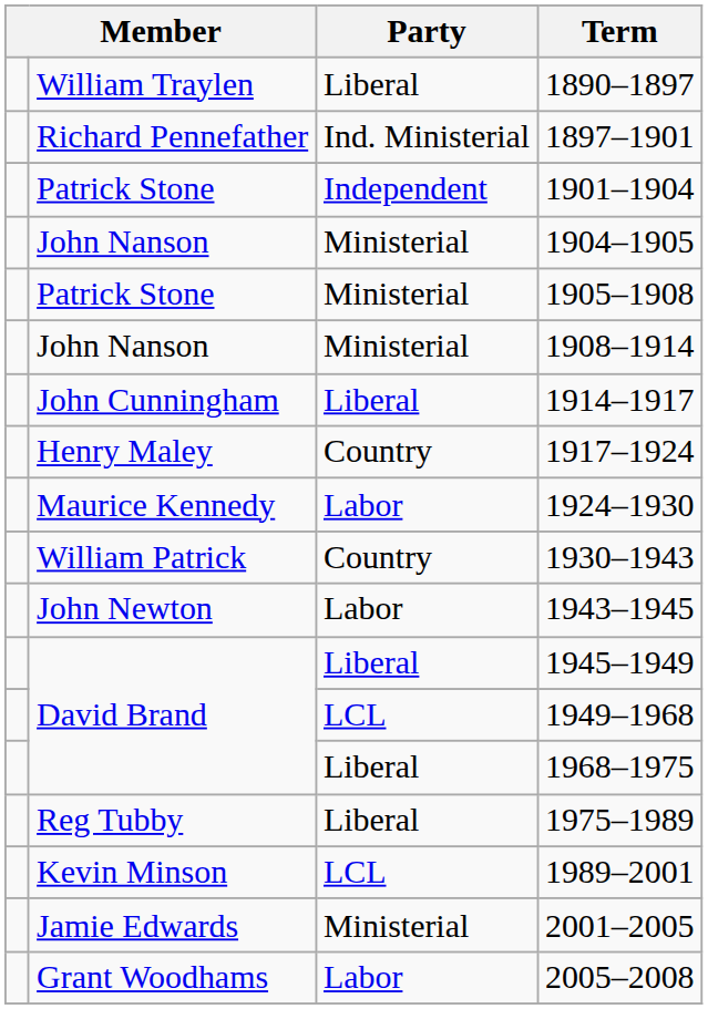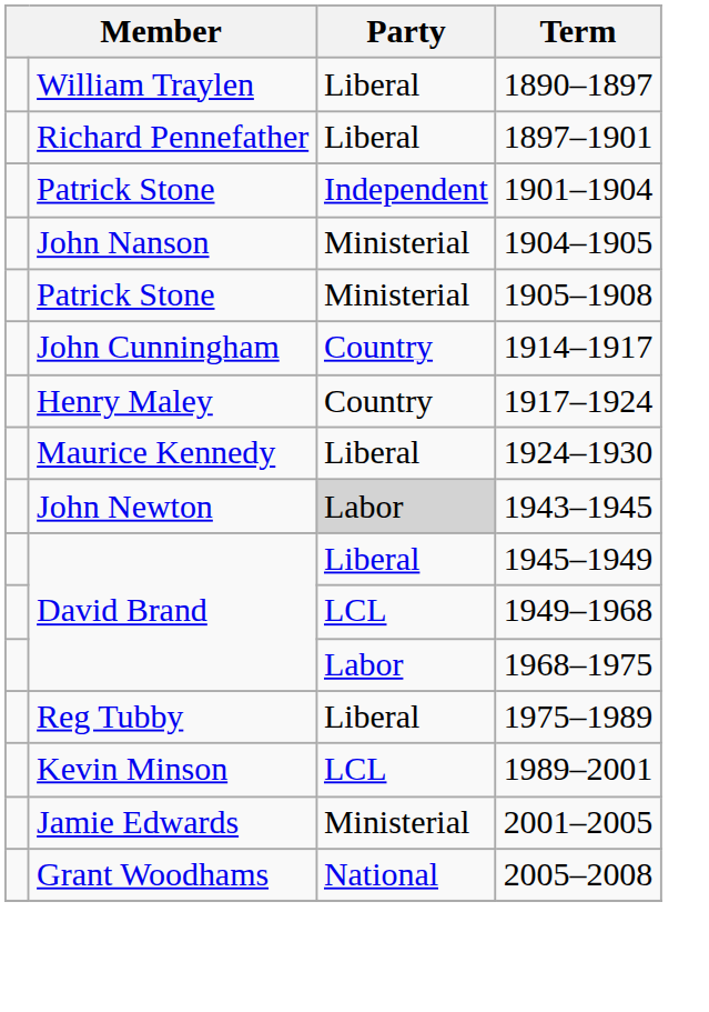1897–1901 | Party: Ind. Ministerial -> Liberal
- row: John Nanson | Ministerial | 1908–1914
1914–1917 | Party: Liberal -> Country
1924–1930 | Party: Labor -> Liberal
- row: William Patrick | Country | 1930–1943
1943–1945 | Party: no background -> lightgrey background
1968–1975 | Party: Liberal -> Labor
2005–2008 | Party: Labor -> National
